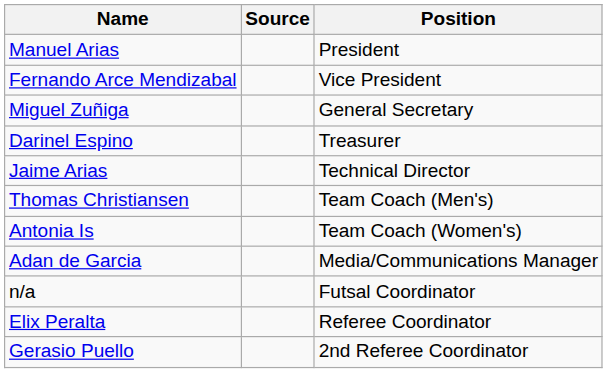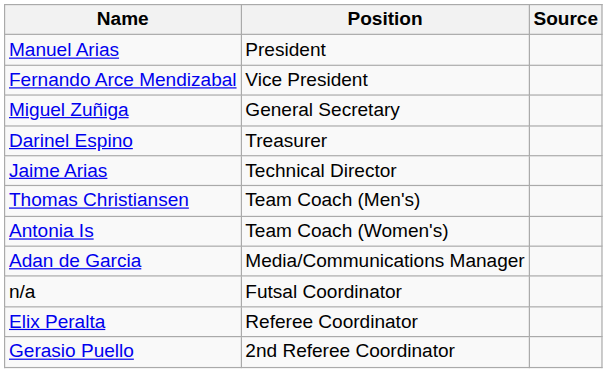columns swapped: Position <-> Source
